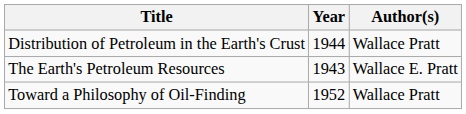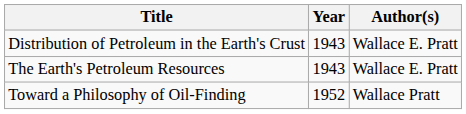Distribution of Petroleum in the Earth's Crust | Year: 1944 -> 1943
Distribution of Petroleum in the Earth's Crust | Author(s): Wallace Pratt -> Wallace E. Pratt
